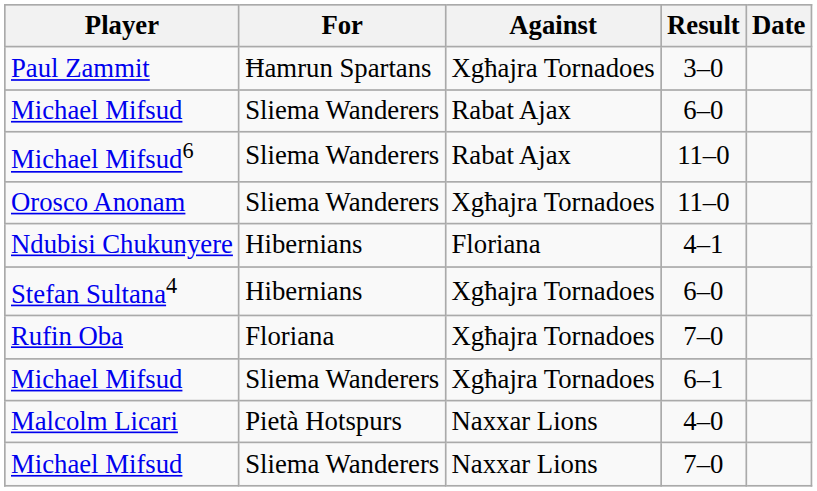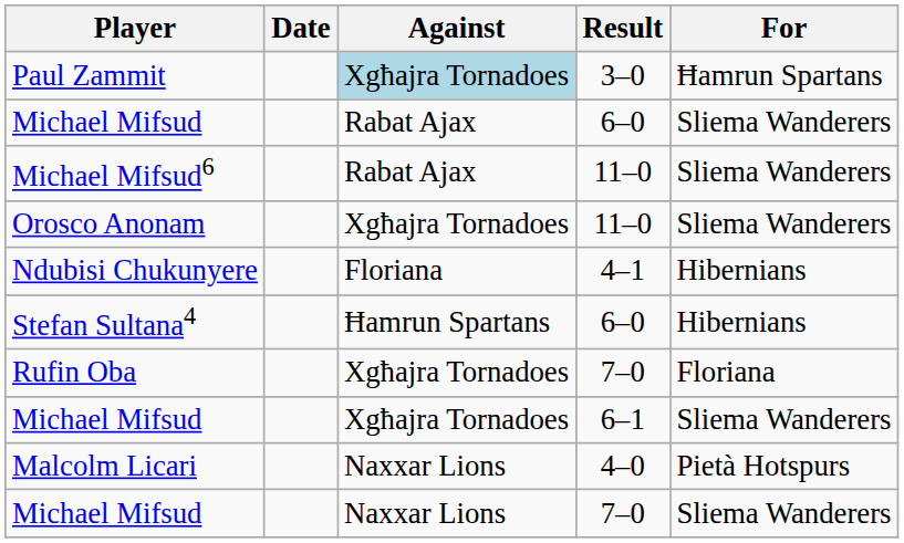columns swapped: For <-> Date
Paul Zammit | Against: no background -> lightblue background
Stefan Sultana4 | Against: Xgħajra Tornadoes -> Ħamrun Spartans
